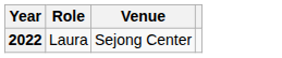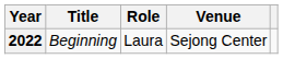+ column: Title | Beginning
